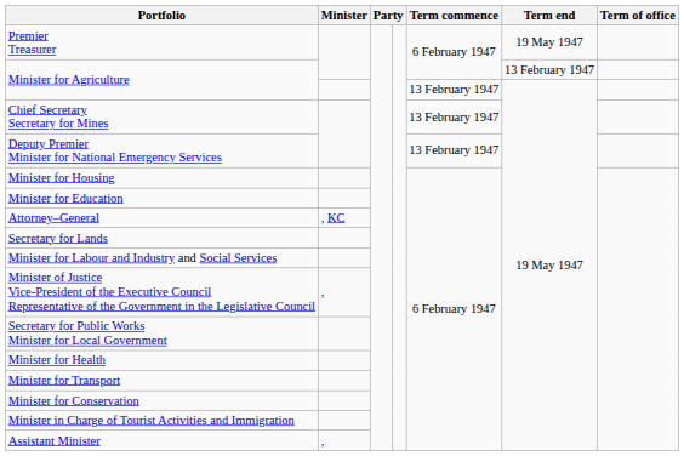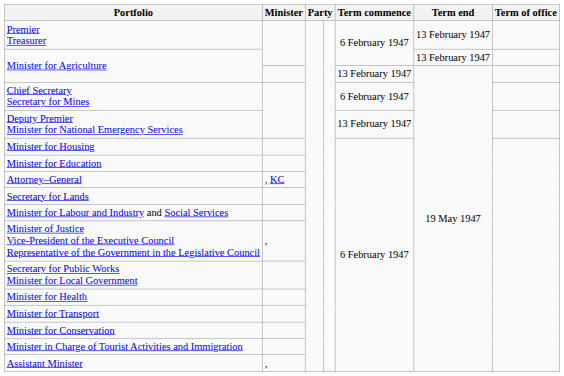Premier Treasurer | Term end: 19 May 1947 -> 13 February 1947
Chief Secretary Secretary for Mines | Term commence: 13 February 1947 -> 6 February 1947
